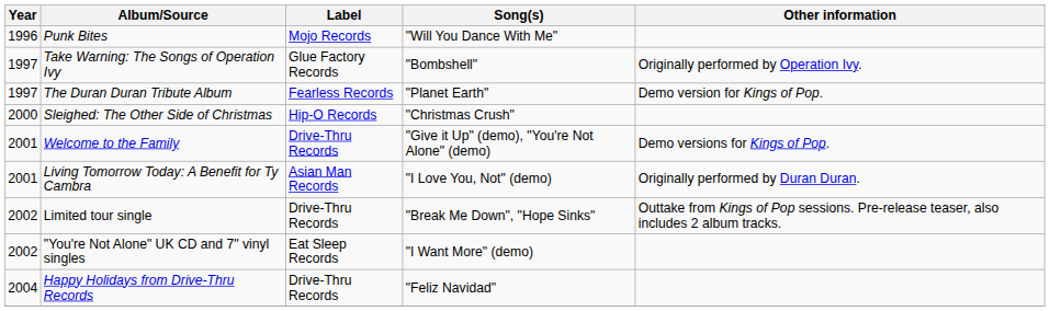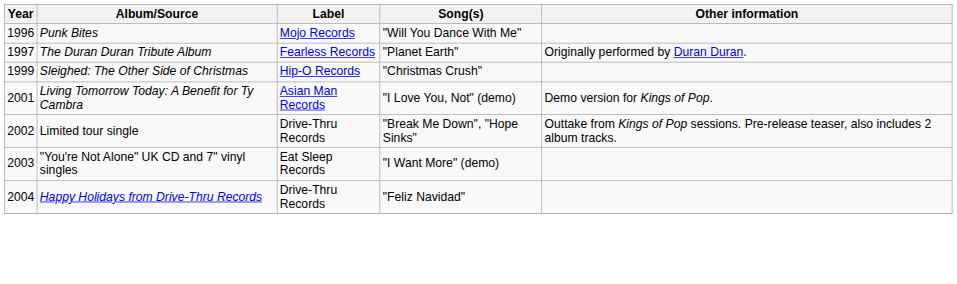- row: 1997 | Take Warning: The Songs of Operation Ivy | Glue Factory Records | "Bombshell" | Originally performed by Operation Ivy.
The Duran Duran Tribute Album | Other information: Demo version for Kings of Pop. -> Originally performed by Duran Duran.
Sleighed: The Other Side of Christmas | Year: 2000 -> 1999
- row: 2001 | Welcome to the Family | Drive-Thru Records | "Give it Up" (demo), "You're Not Alone" (demo) | Demo versions for Kings of Pop.
Living Tomorrow Today: A Benefit for Ty Cambra | Other information: Originally performed by Duran Duran. -> Demo version for Kings of Pop.
"You're Not Alone" UK CD and 7" vinyl singles | Year: 2002 -> 2003
